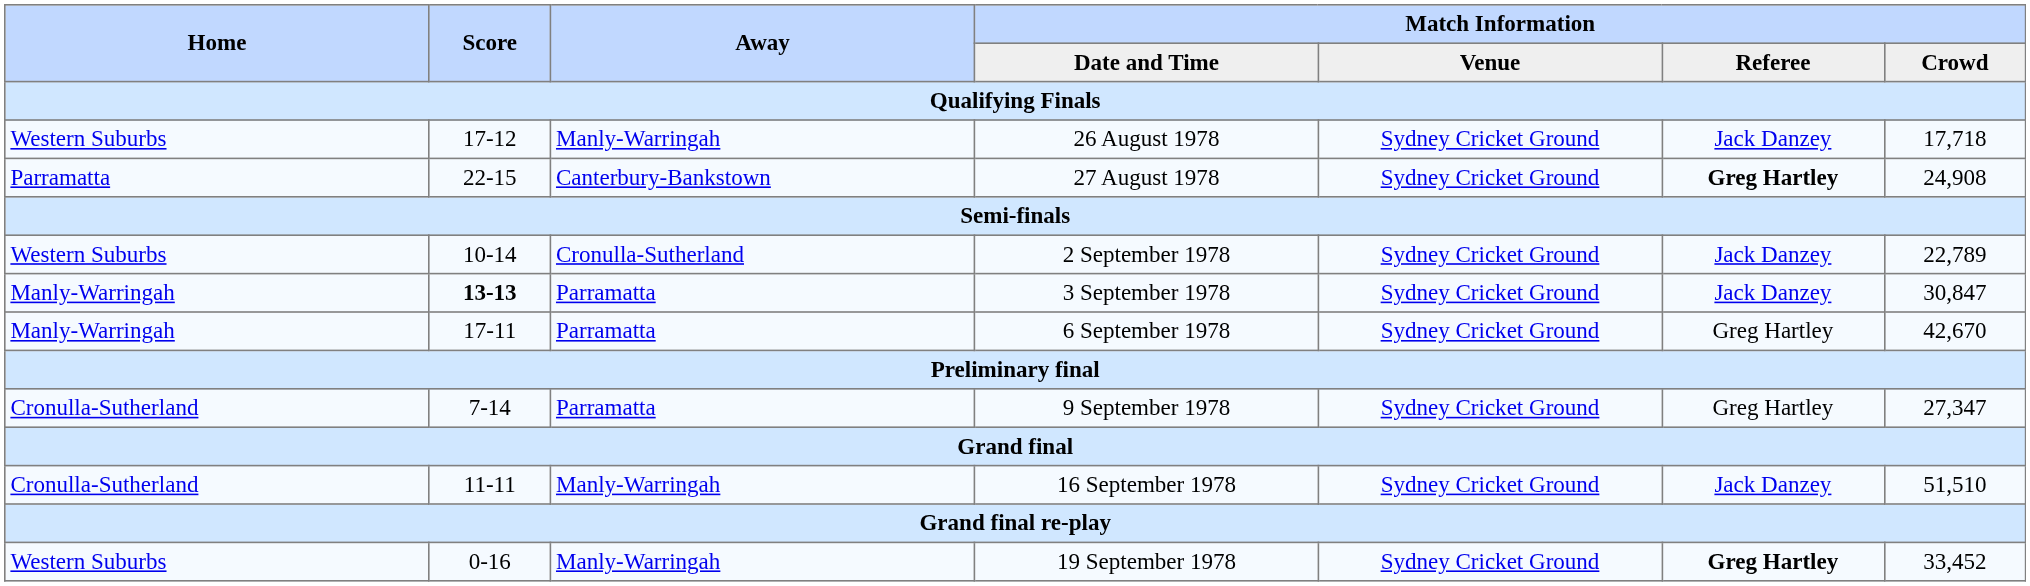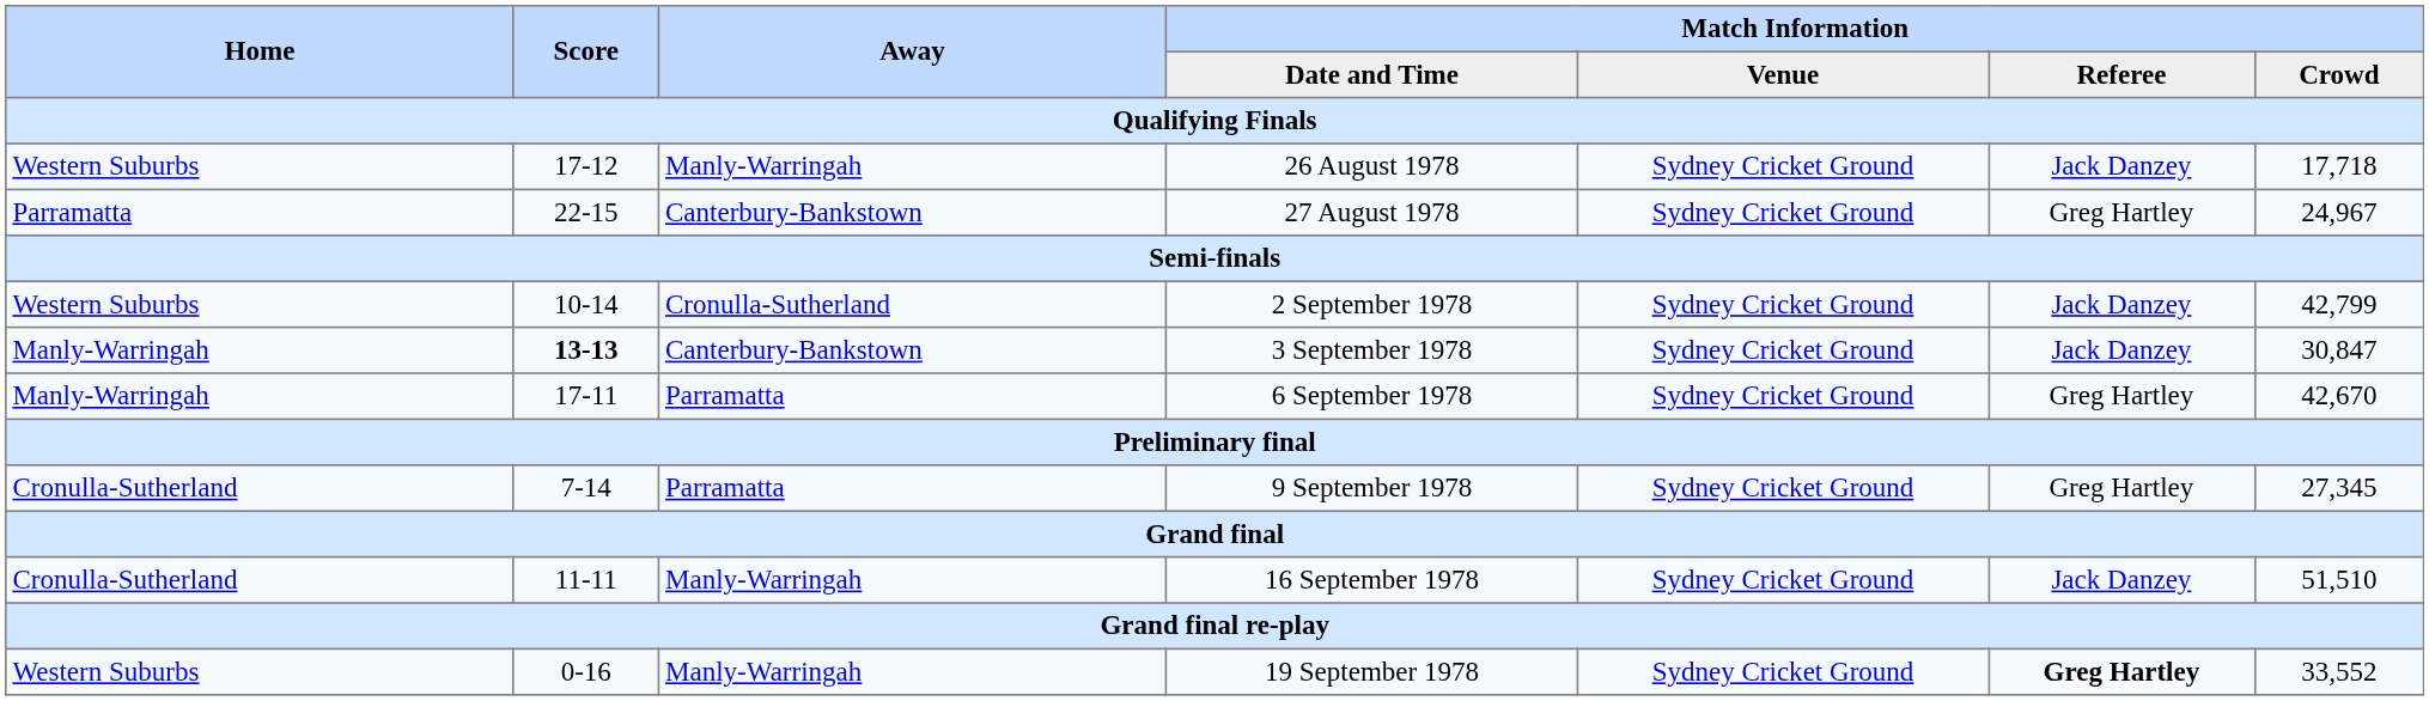27 August 1978 | Match Information / Referee: bold -> normal
27 August 1978 | Match Information / Crowd: 24,908 -> 24,967
2 September 1978 | Match Information / Crowd: 22,789 -> 42,799
3 September 1978 | Away: Parramatta -> Canterbury-Bankstown
9 September 1978 | Match Information / Crowd: 27,347 -> 27,345
19 September 1978 | Match Information / Crowd: 33,452 -> 33,552
